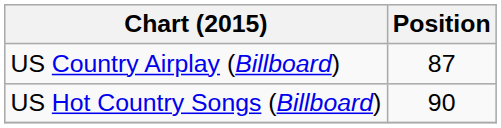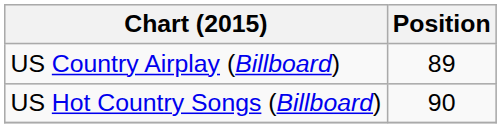US Country Airplay (Billboard) | Position: 87 -> 89
